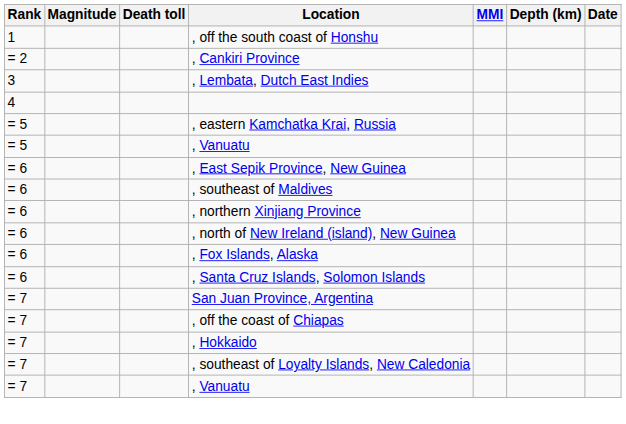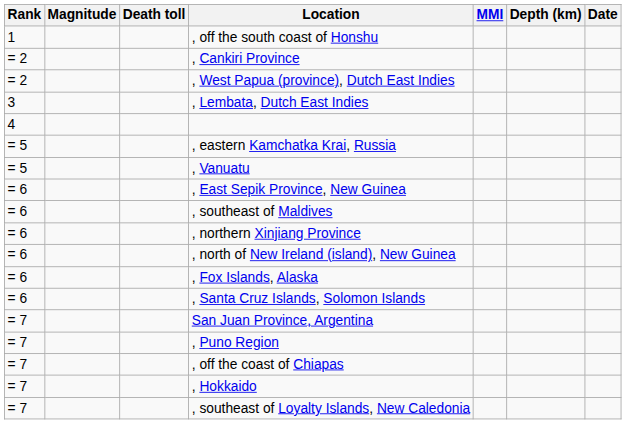+ row: = 2 | , West Papua (province), Dutch East Indies
+ row: = 7 | , Puno Region
- row: = 7 | , Vanuatu
